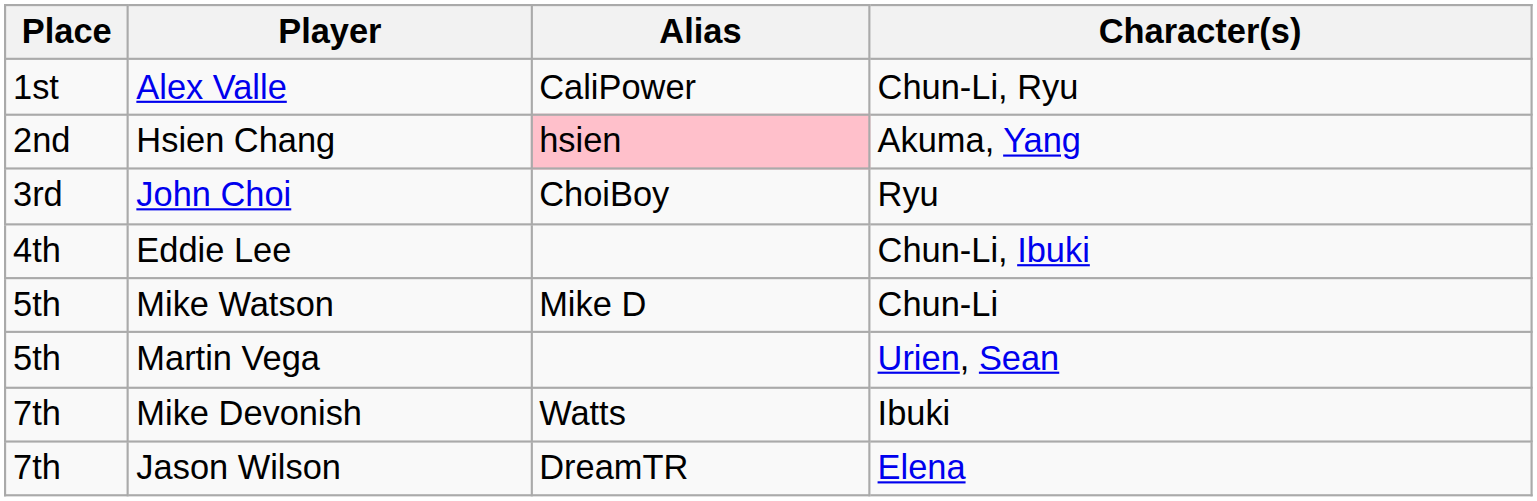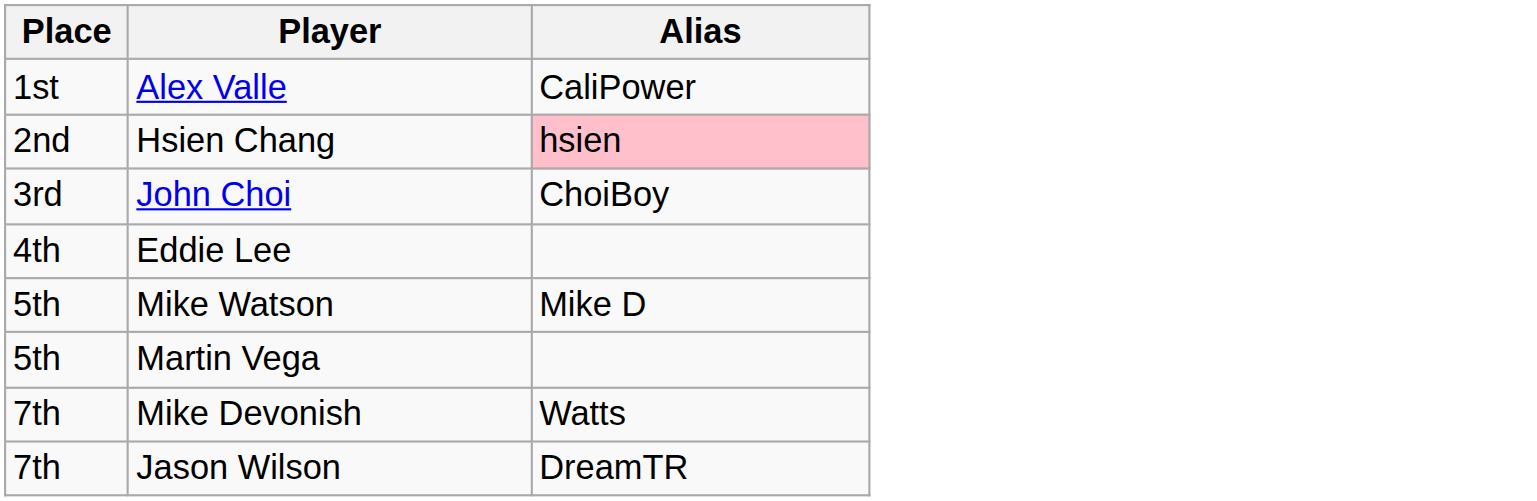- column: Character(s) | Chun-Li, Ryu | Akuma, Yang | Ryu | Chun-Li, Ibuki | Chun-Li | Urien, Sean | Ibuki | Elena
